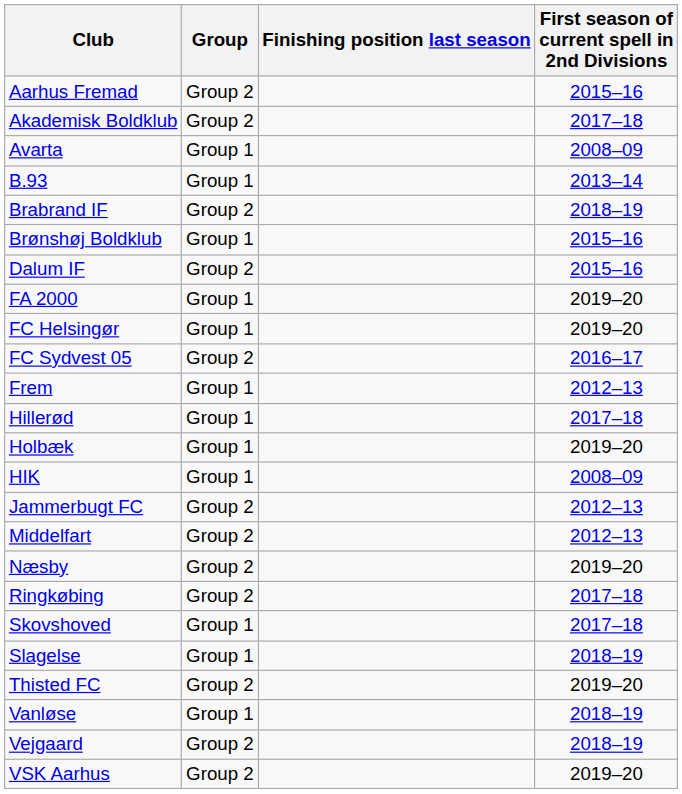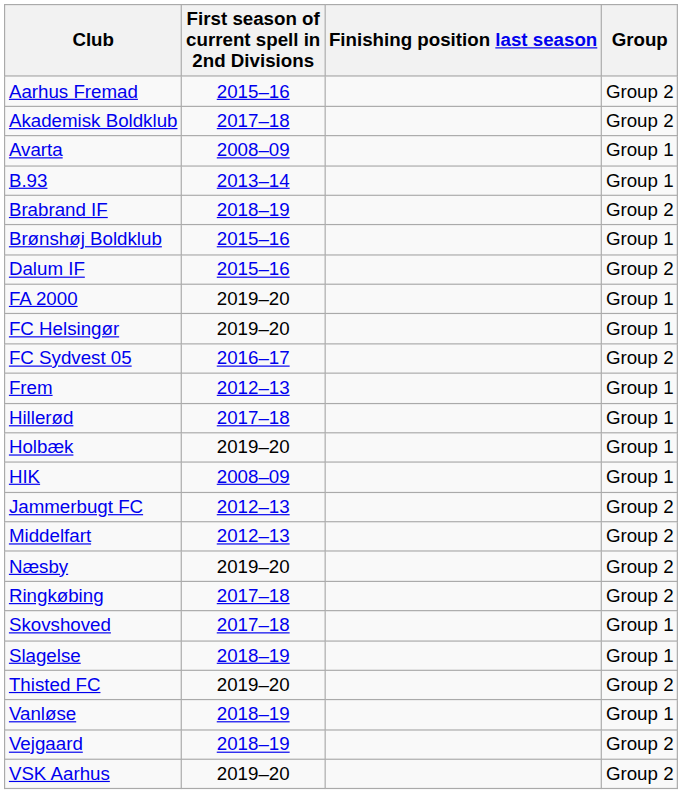columns swapped: Group <-> First season of current spell in 2nd Divisions
